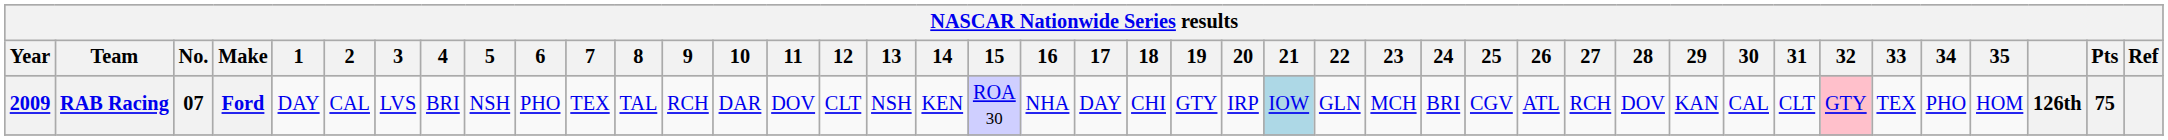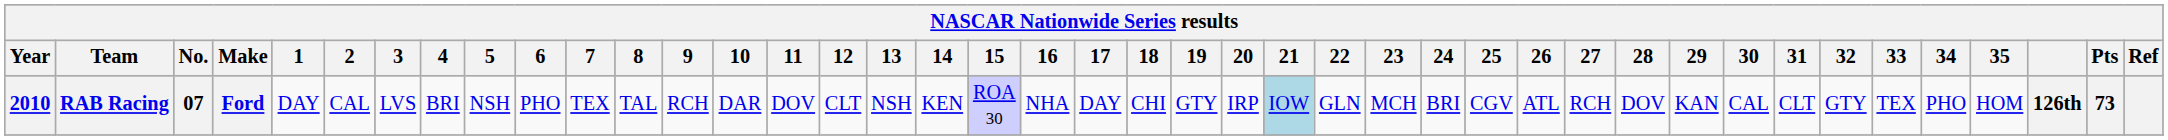RAB Racing | Year: 2009 -> 2010
RAB Racing | 32: pink background -> no background
RAB Racing | Pts: 75 -> 73
